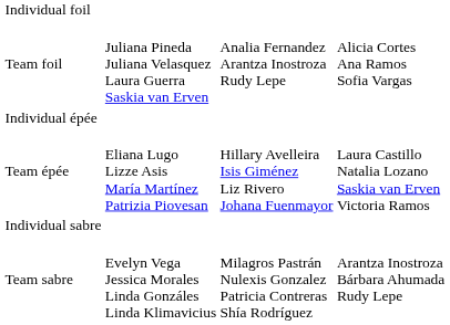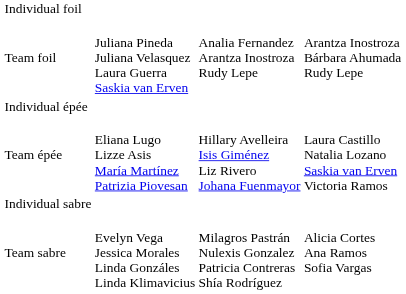Team foil | column 4: Alicia Cortes Ana Ramos Sofia Vargas -> Arantza Inostroza Bárbara Ahumada Rudy Lepe
Team sabre | column 4: Arantza Inostroza Bárbara Ahumada Rudy Lepe -> Alicia Cortes Ana Ramos Sofia Vargas
